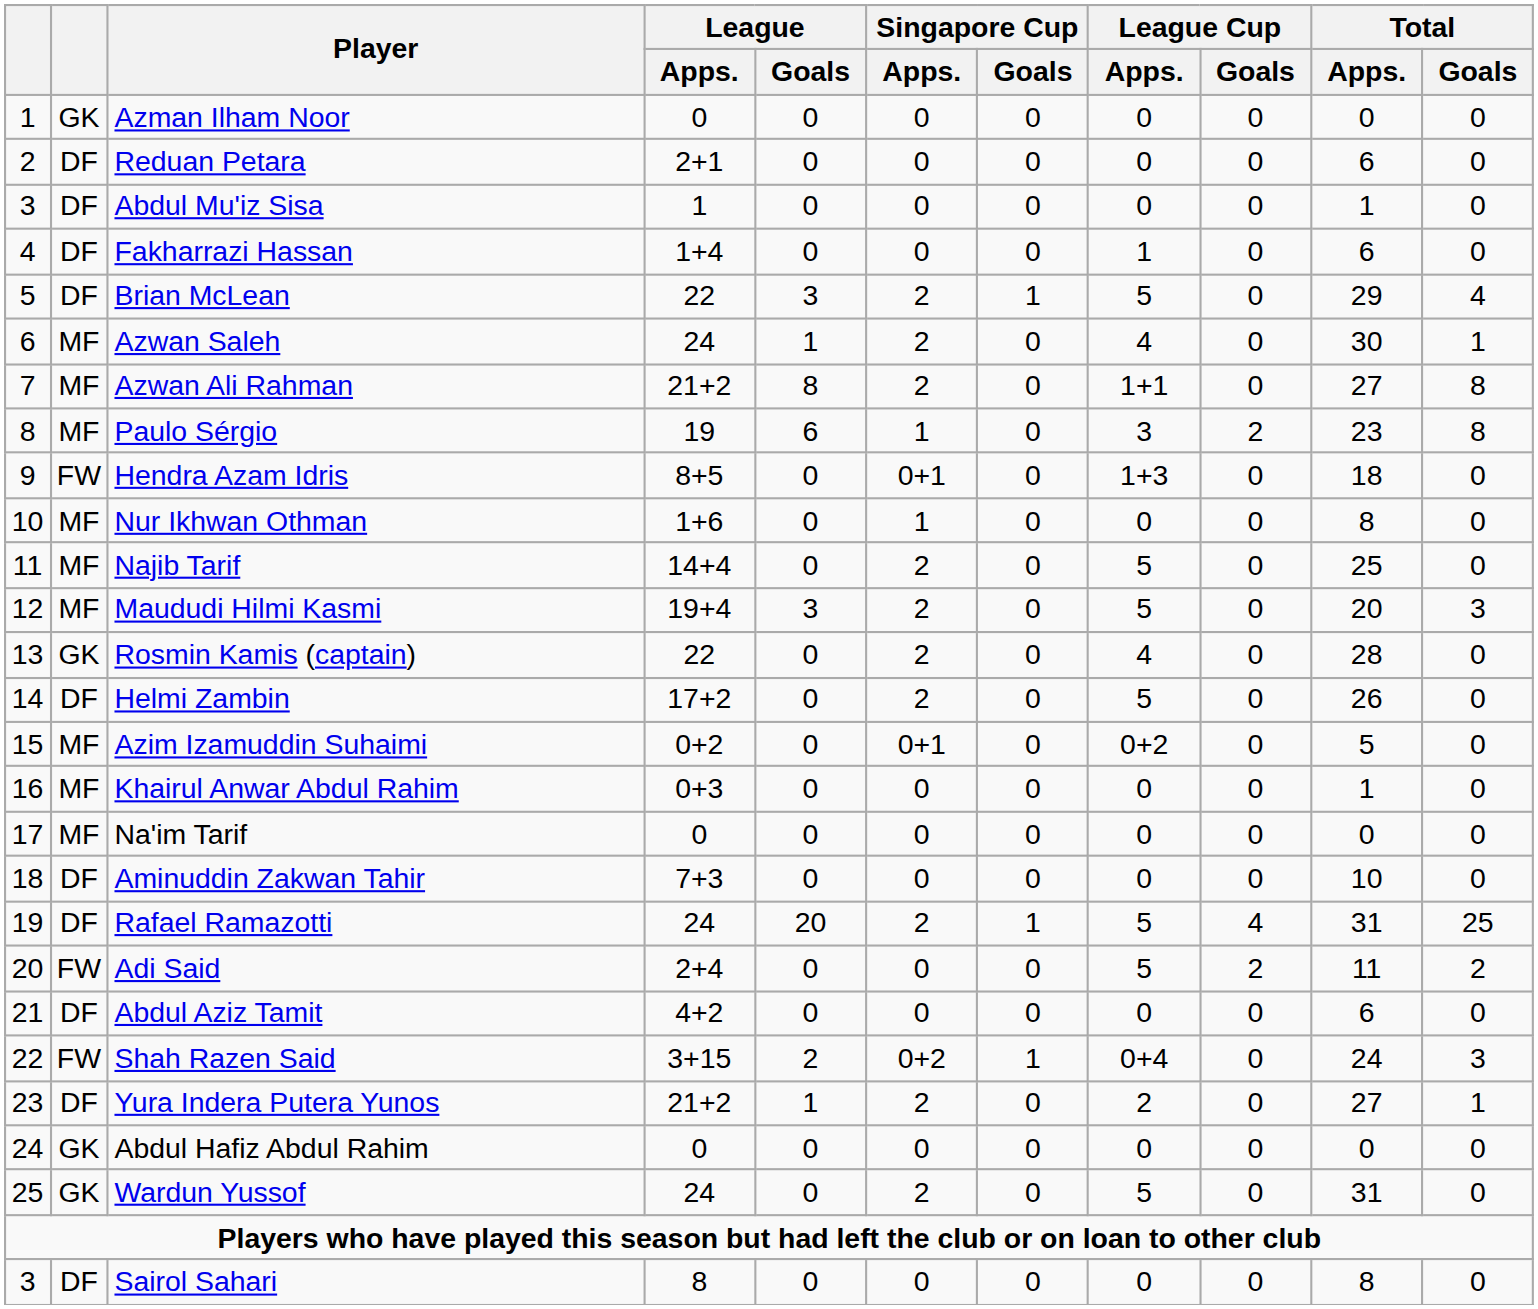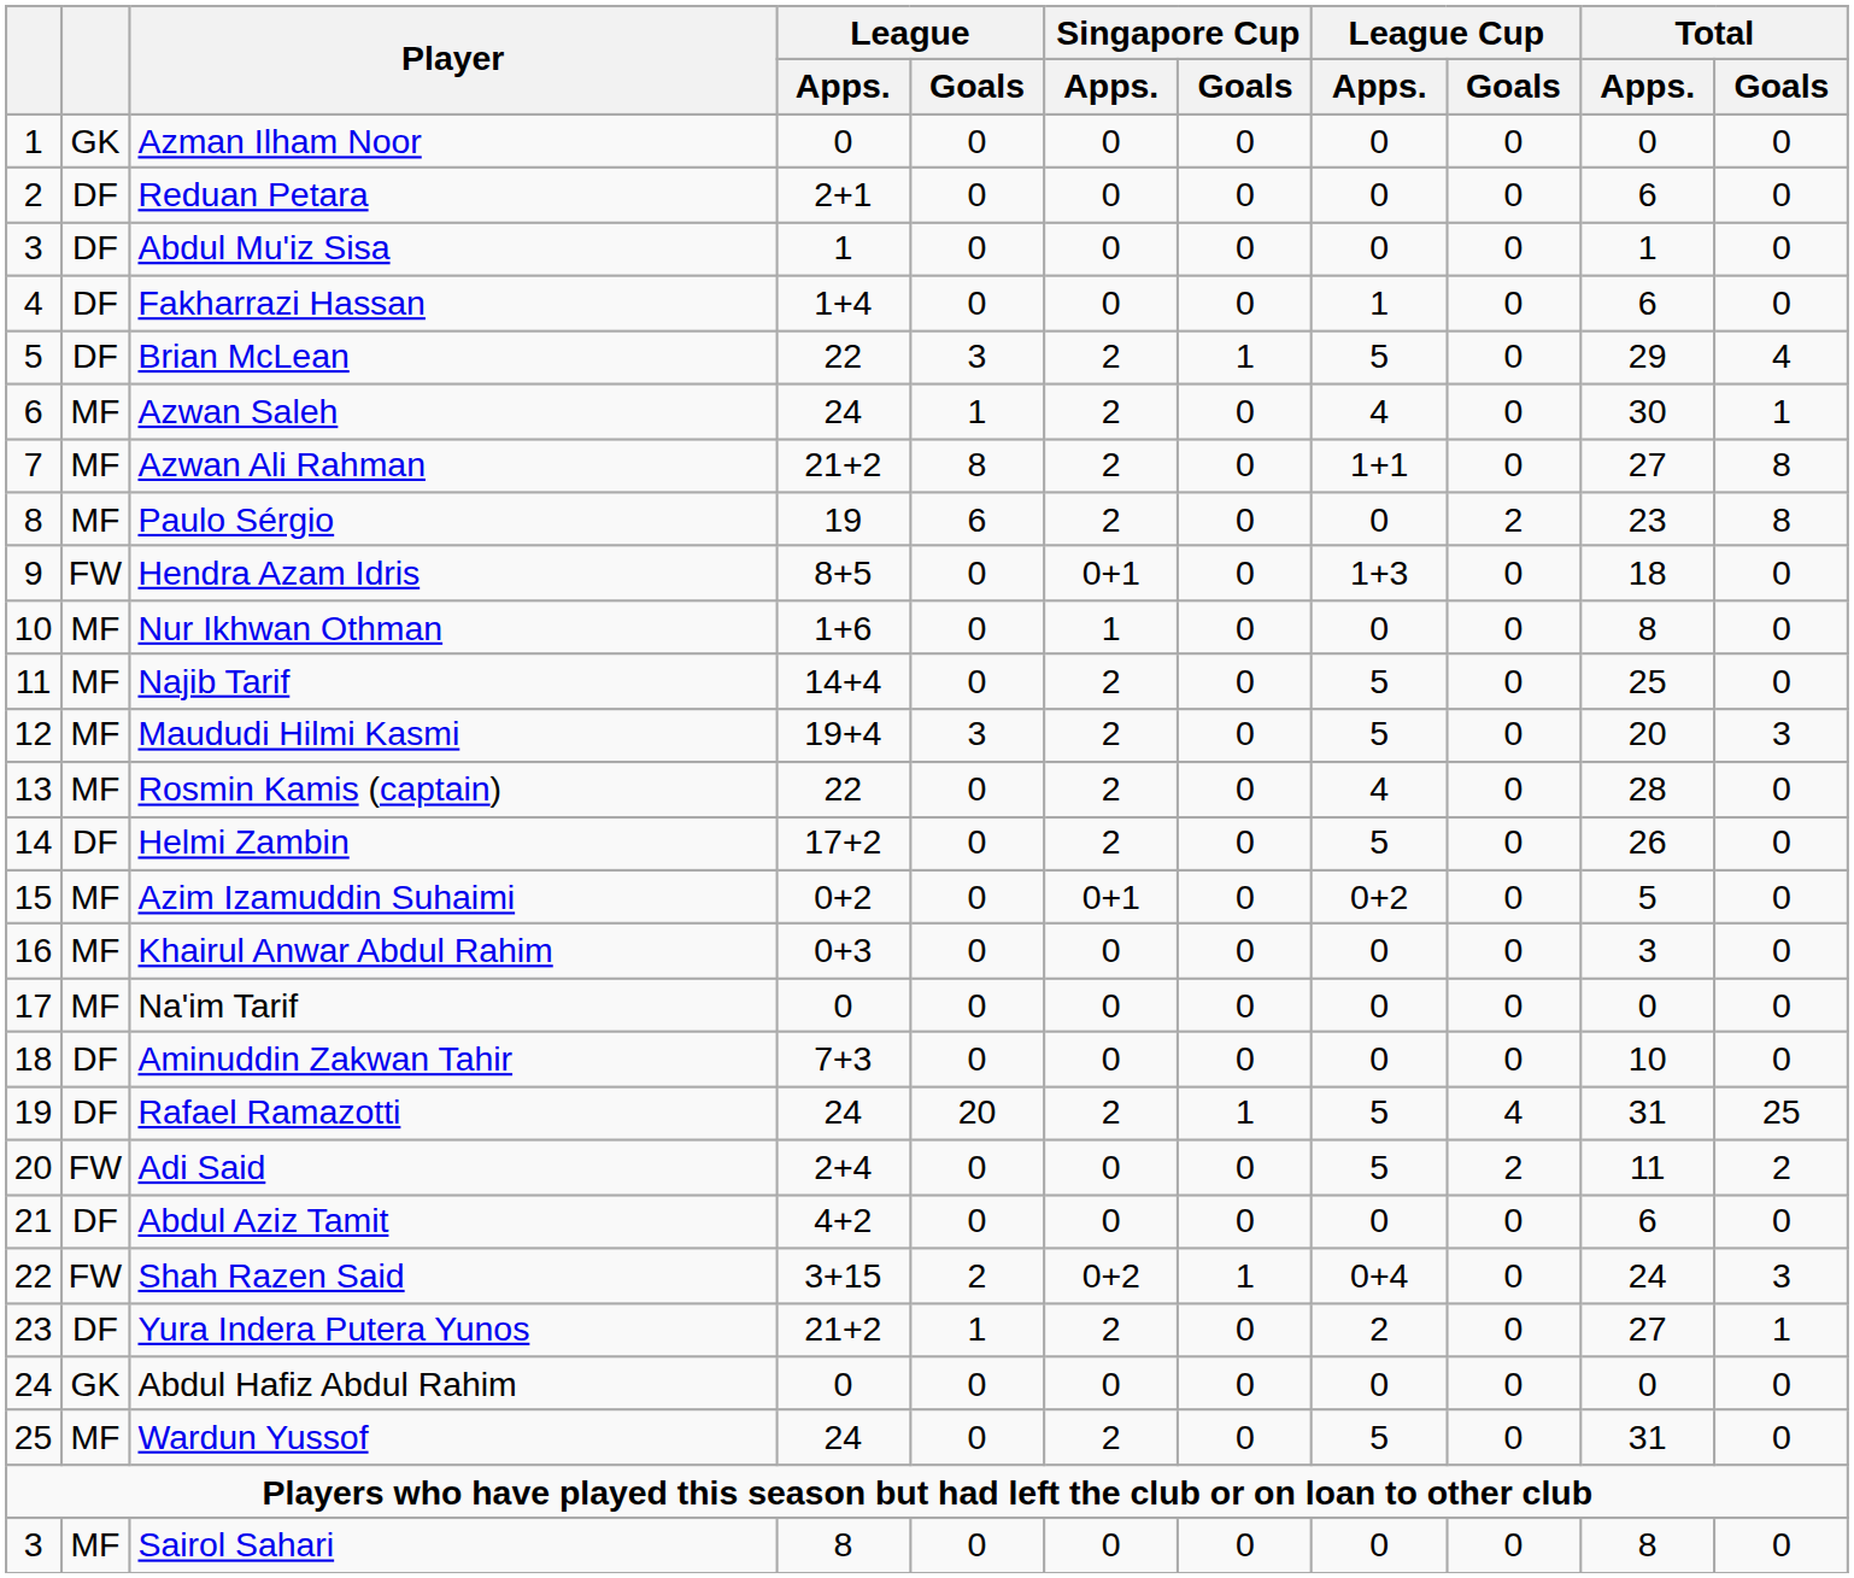Paulo Sérgio | Singapore Cup / Apps.: 1 -> 2
Paulo Sérgio | League Cup / Apps.: 3 -> 0
Rosmin Kamis (captain) | column 2: GK -> MF
Khairul Anwar Abdul Rahim | Total / Apps.: 1 -> 3
Wardun Yussof | column 2: GK -> MF
Sairol Sahari | column 2: DF -> MF
